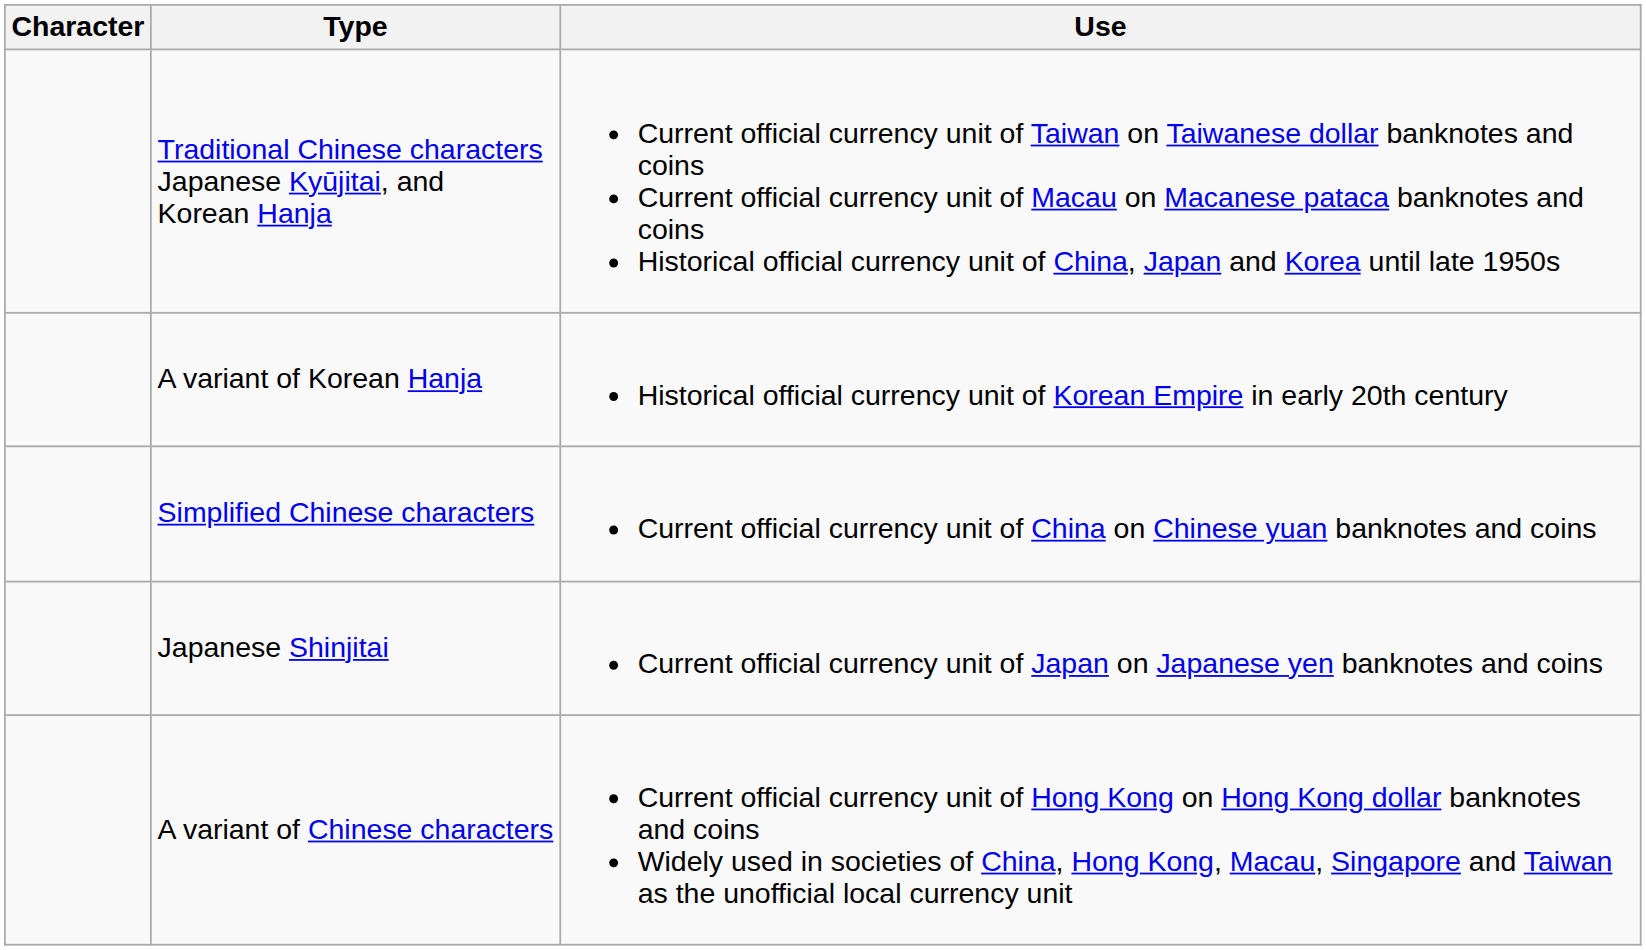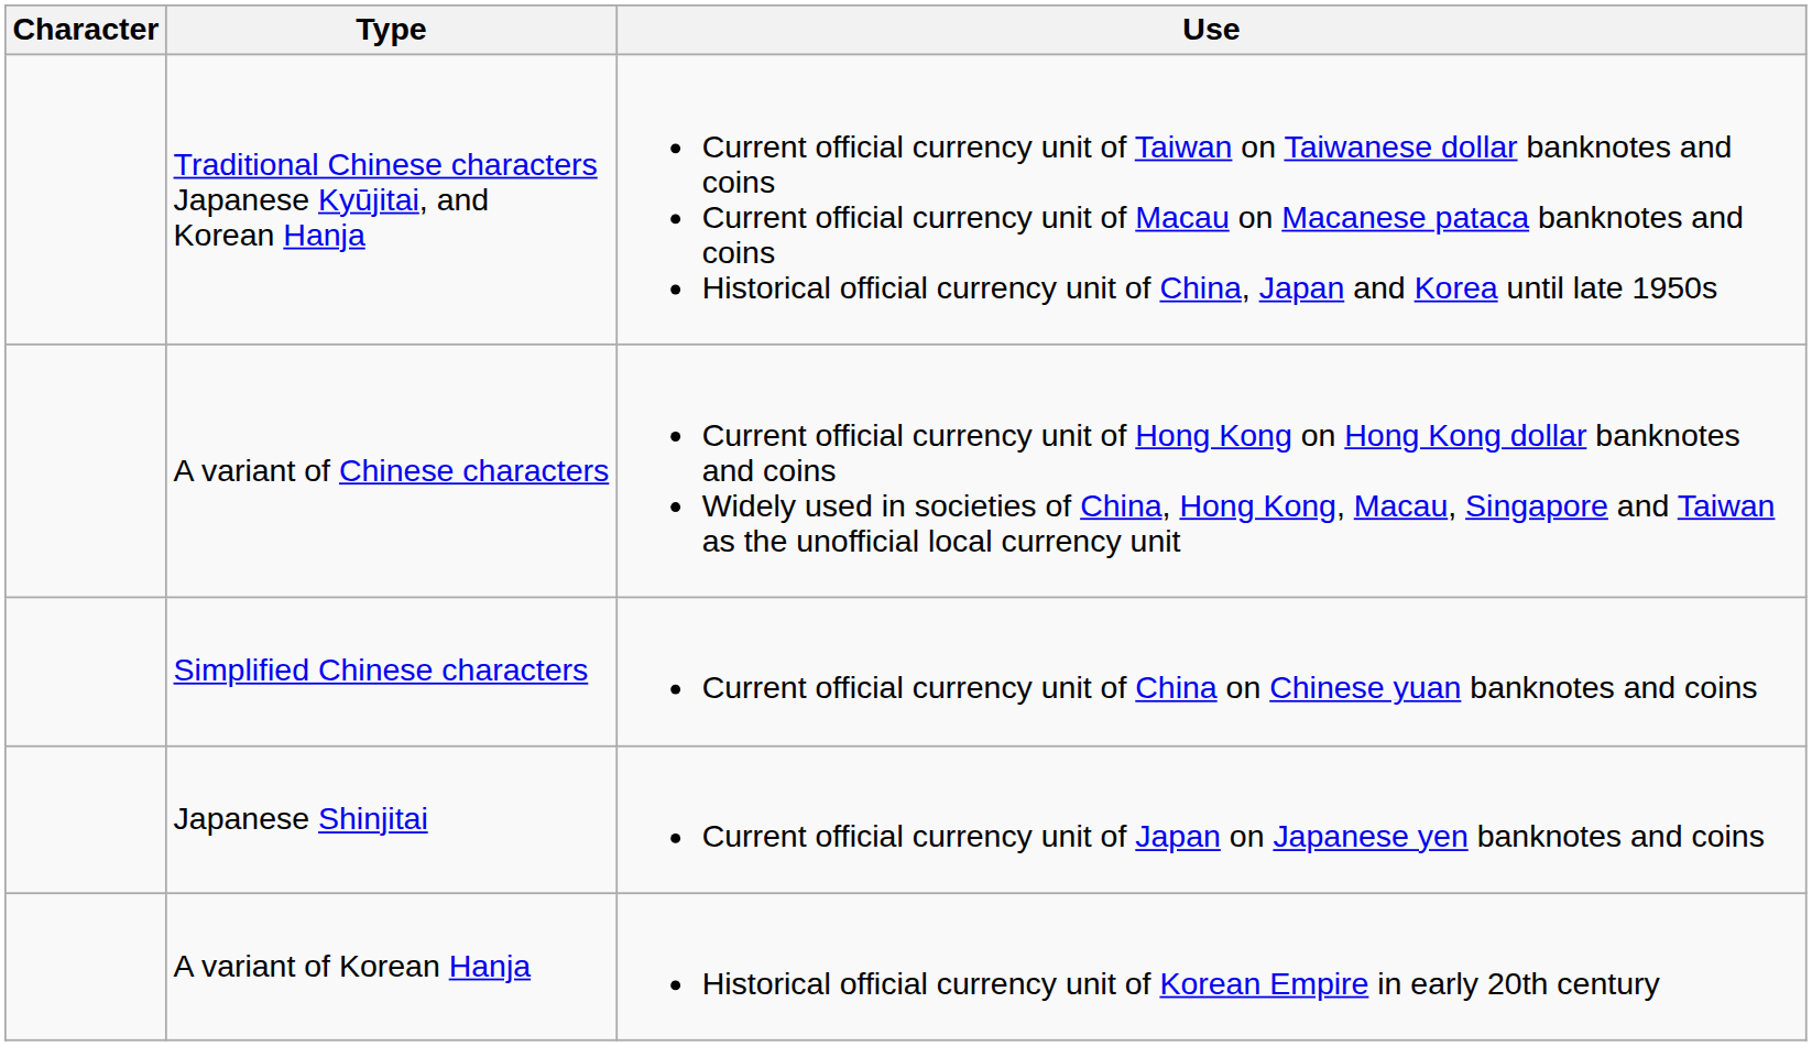rows swapped: A variant of Korean Hanja <-> A variant of Chinese characters
